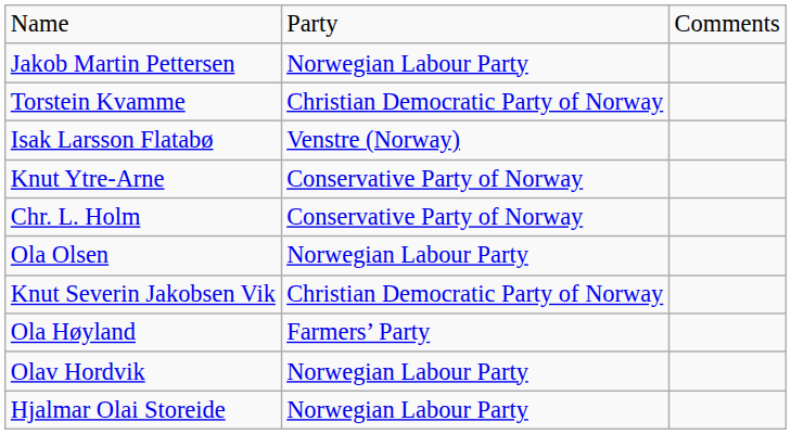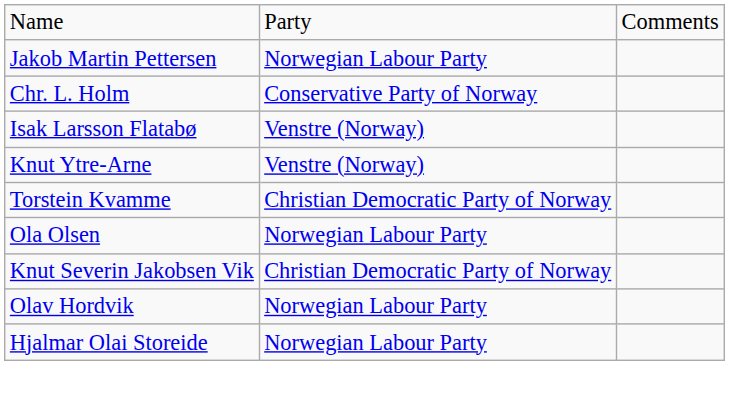rows swapped: Torstein Kvamme <-> Chr. L. Holm
Knut Ytre-Arne | column 2: Conservative Party of Norway -> Venstre (Norway)
- row: Ola Høyland | Farmers’ Party
